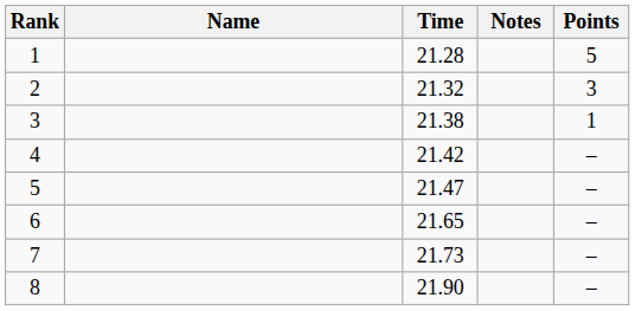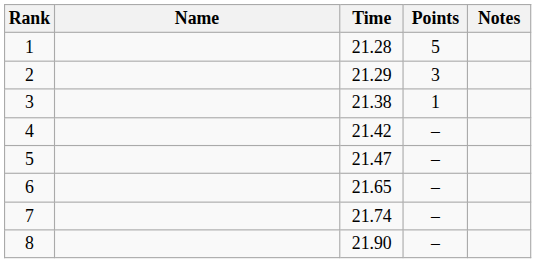columns swapped: Points <-> Notes
2 | Time: 21.32 -> 21.29
7 | Time: 21.73 -> 21.74
